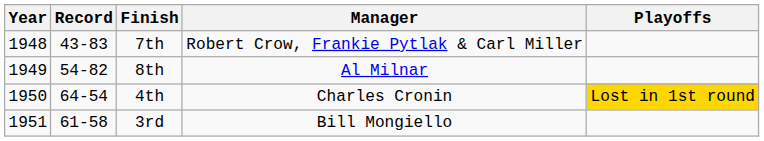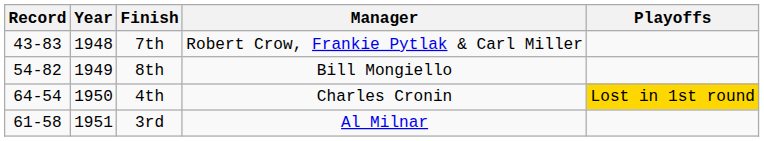columns swapped: Year <-> Record
8th | Manager: Al Milnar -> Bill Mongiello
3rd | Manager: Bill Mongiello -> Al Milnar
